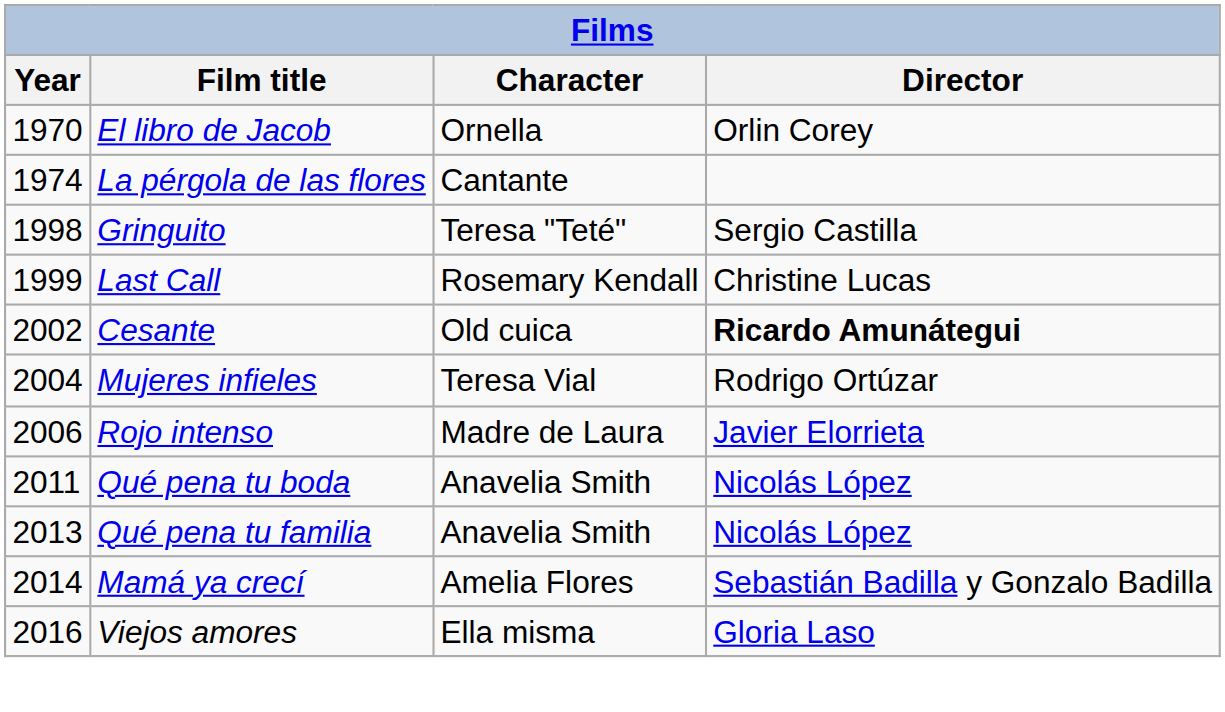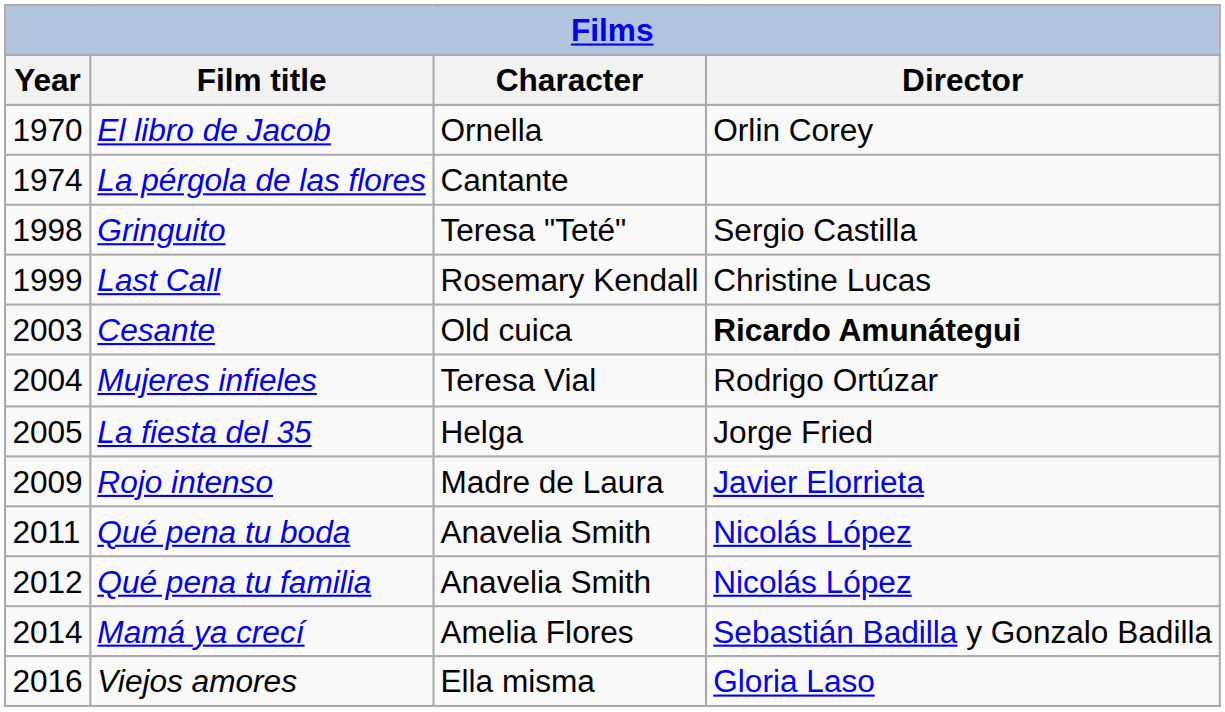Cesante | Year: 2002 -> 2003
+ row: 2005 | La fiesta del 35 | Helga | Jorge Fried
Rojo intenso | Year: 2006 -> 2009
Qué pena tu familia | Year: 2013 -> 2012
